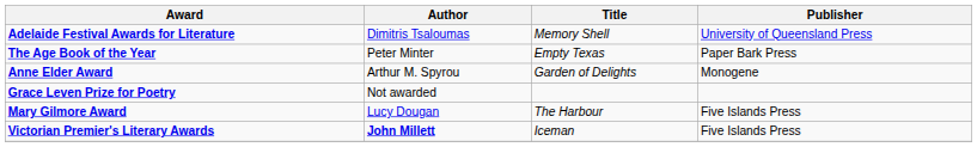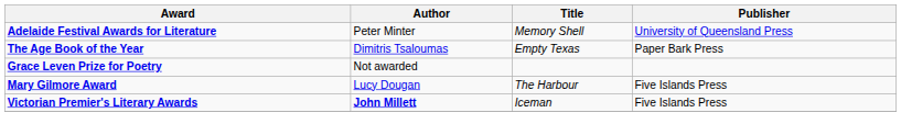Adelaide Festival Awards for Literature | Author: Dimitris Tsaloumas -> Peter Minter
The Age Book of the Year | Author: Peter Minter -> Dimitris Tsaloumas
- row: Anne Elder Award | Arthur M. Spyrou | Garden of Delights | Monogene
